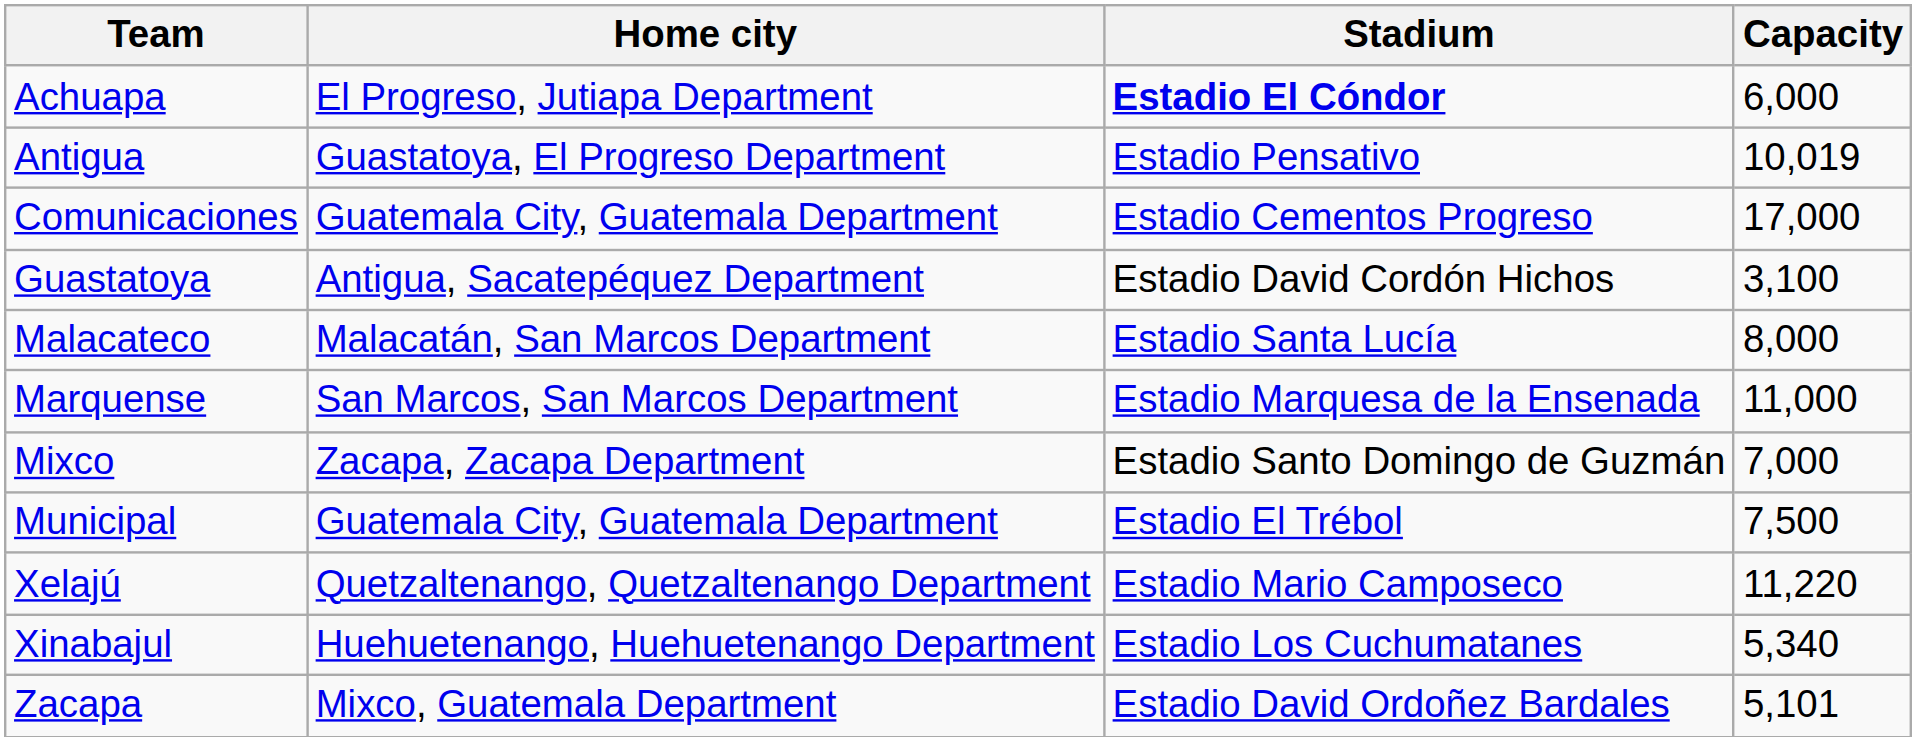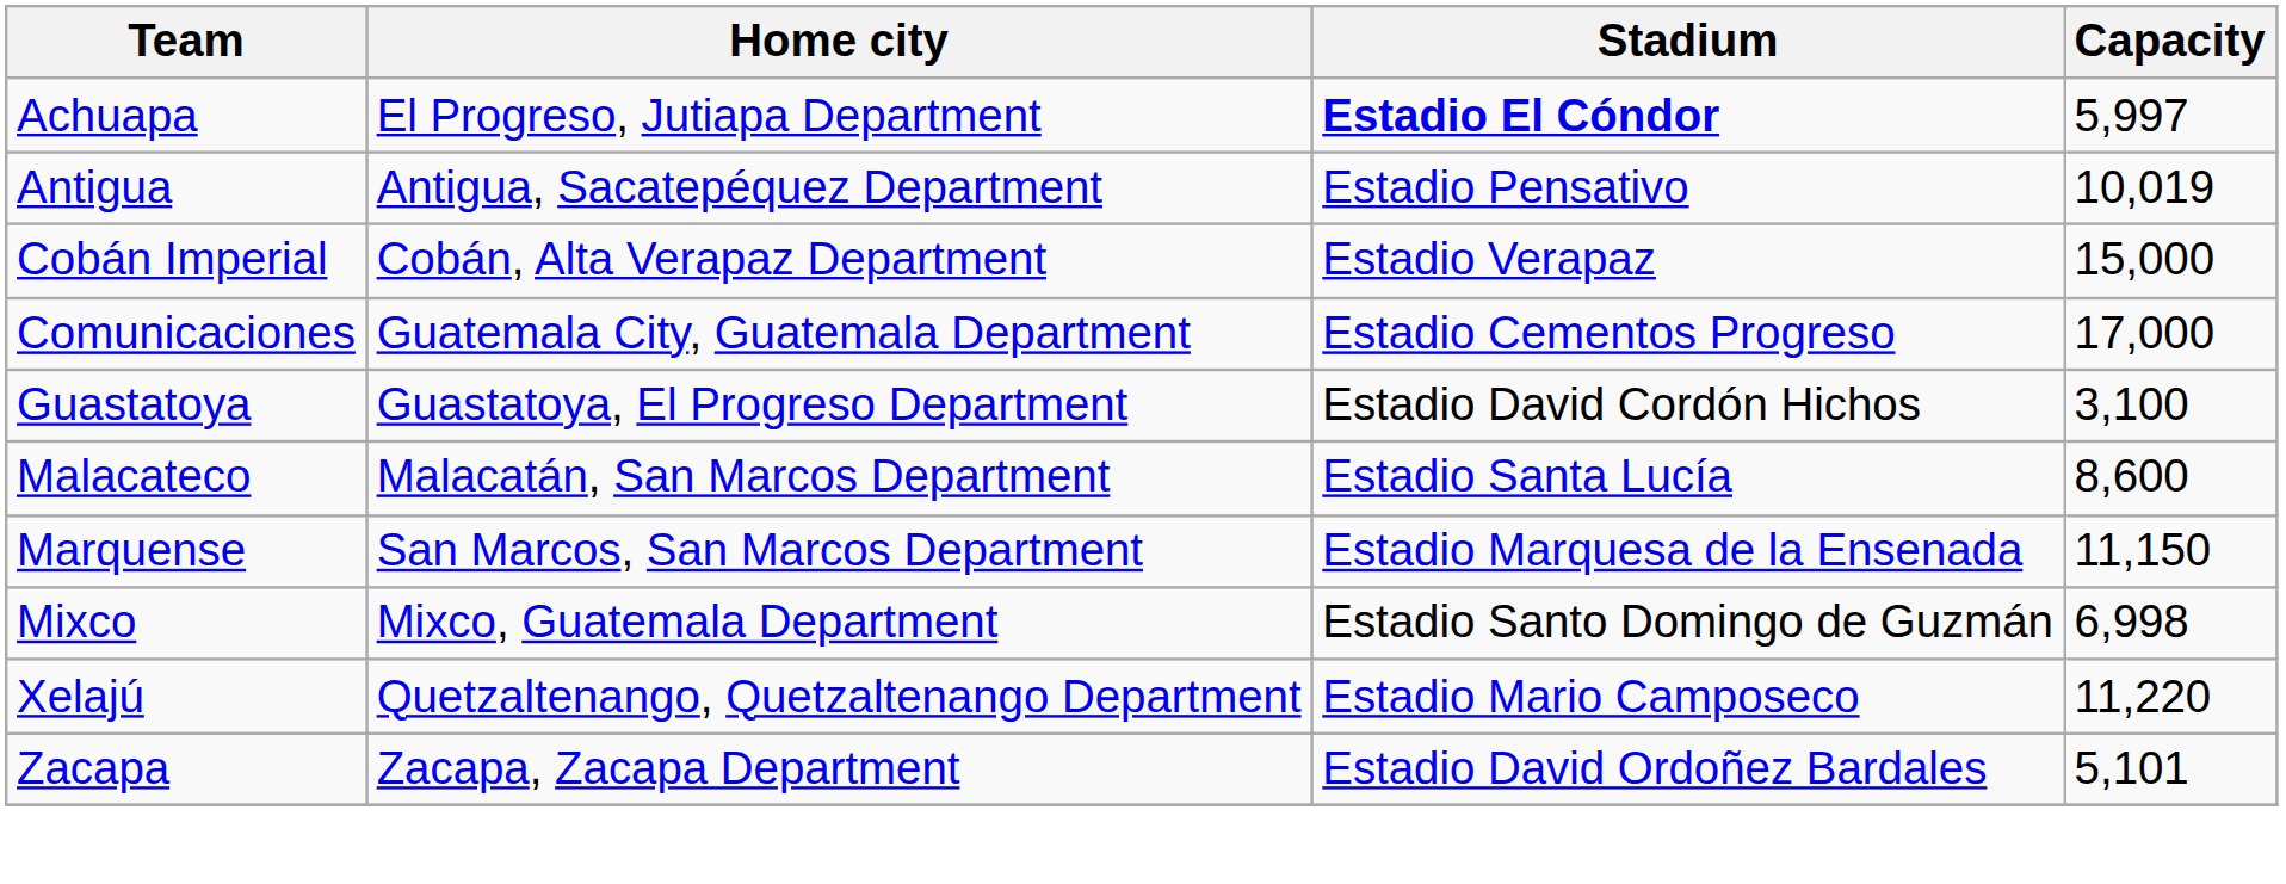Achuapa | Capacity: 6,000 -> 5,997
Antigua | Home city: Guastatoya, El Progreso Department -> Antigua, Sacatepéquez Department
+ row: Cobán Imperial | Cobán, Alta Verapaz Department | Estadio Verapaz | 15,000
Guastatoya | Home city: Antigua, Sacatepéquez Department -> Guastatoya, El Progreso Department
Malacateco | Capacity: 8,000 -> 8,600
Marquense | Capacity: 11,000 -> 11,150
Mixco | Home city: Zacapa, Zacapa Department -> Mixco, Guatemala Department
Mixco | Capacity: 7,000 -> 6,998
- row: Municipal | Guatemala City, Guatemala Department | Estadio El Trébol | 7,500
- row: Xinabajul | Huehuetenango, Huehuetenango Department | Estadio Los Cuchumatanes | 5,340
Zacapa | Home city: Mixco, Guatemala Department -> Zacapa, Zacapa Department
